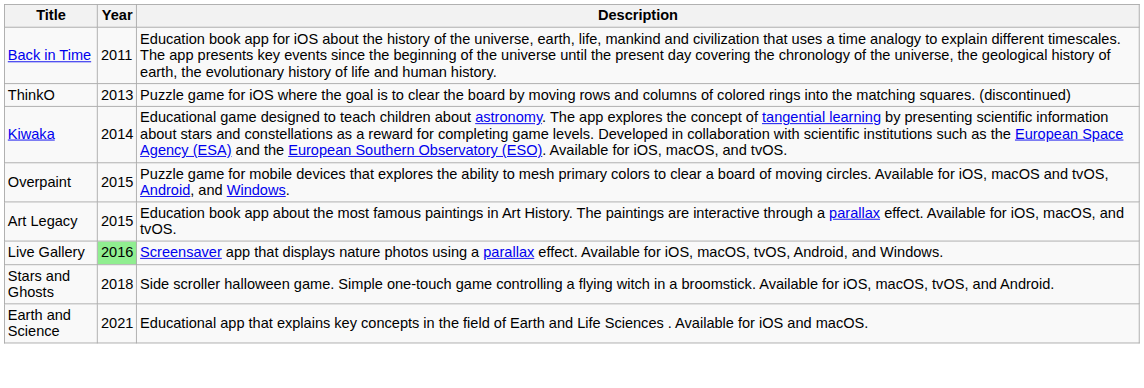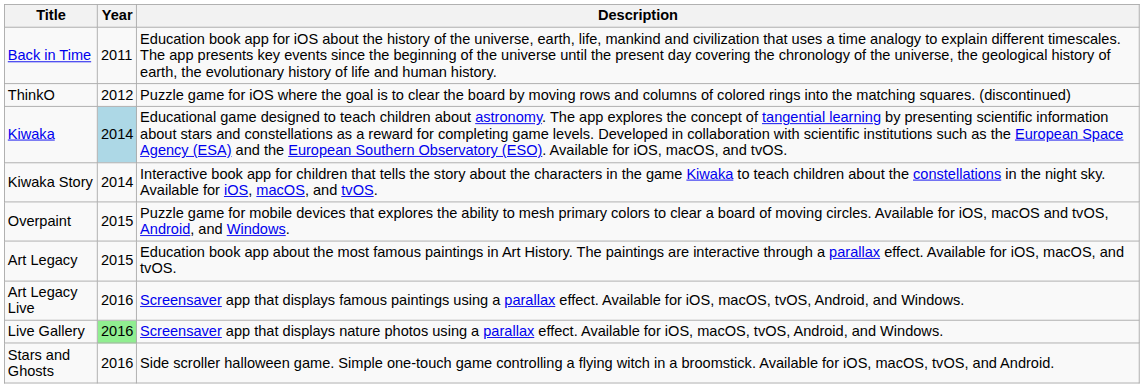ThinkO | Year: 2013 -> 2012
Kiwaka | Year: no background -> lightblue background
+ row: Kiwaka Story | 2014 | Interactive book app for children that tells the story about the characters in the game Kiwaka to teach children about the constellations in the night sky. Available for iOS, macOS, and tvOS.
+ row: Art Legacy Live | 2016 | Screensaver app that displays famous paintings using a parallax effect. Available for iOS, macOS, tvOS, Android, and Windows.
Stars and Ghosts | Year: 2018 -> 2016
- row: Earth and Science | 2021 | Educational app that explains key concepts in the field of Earth and Life Sciences . Available for iOS and macOS.
